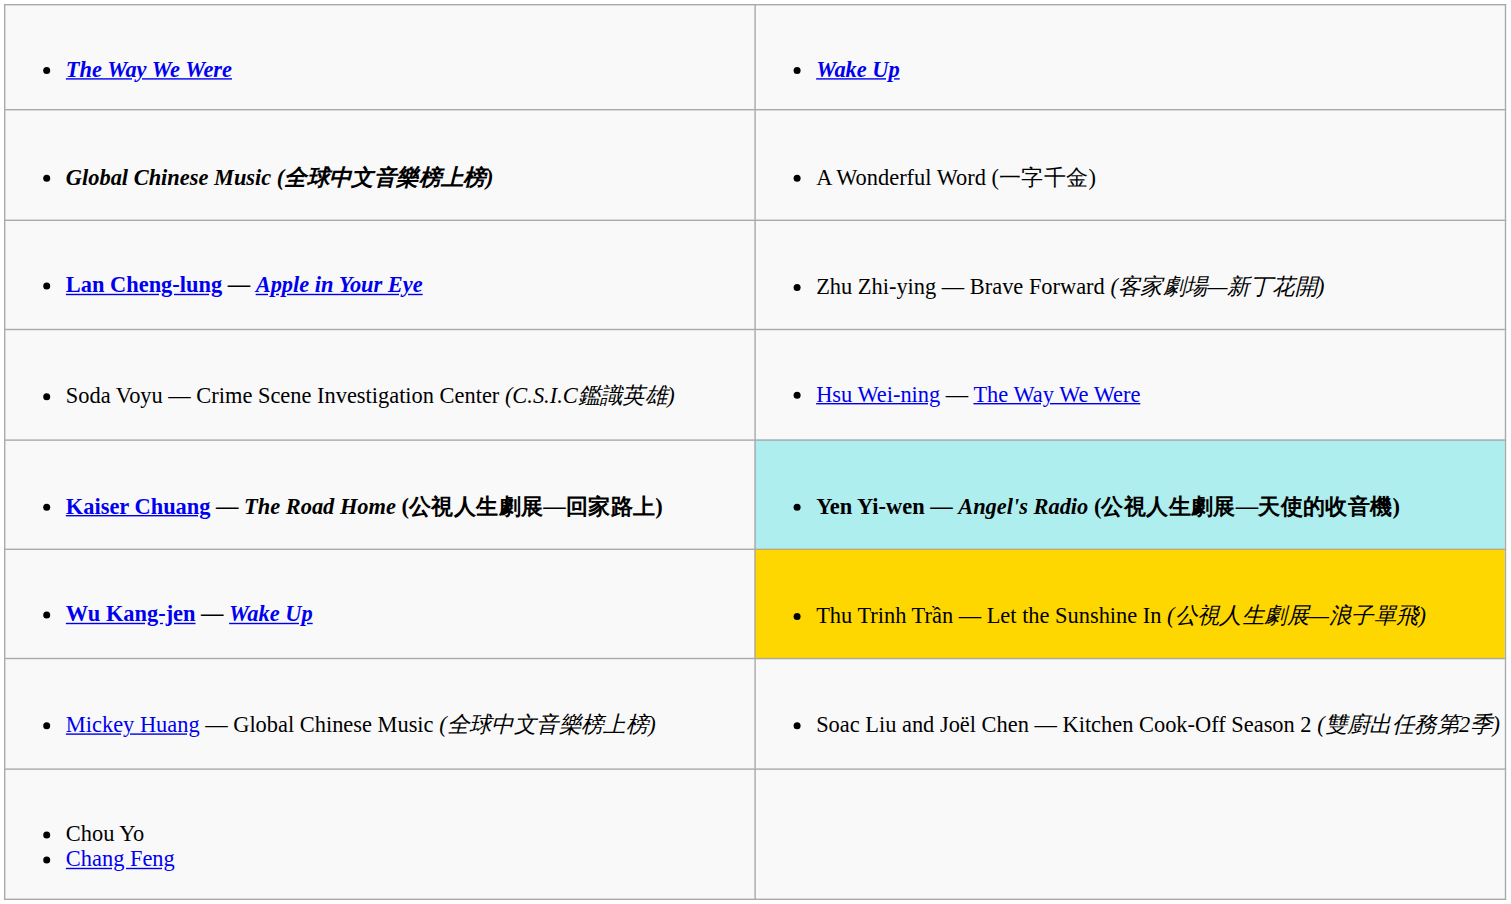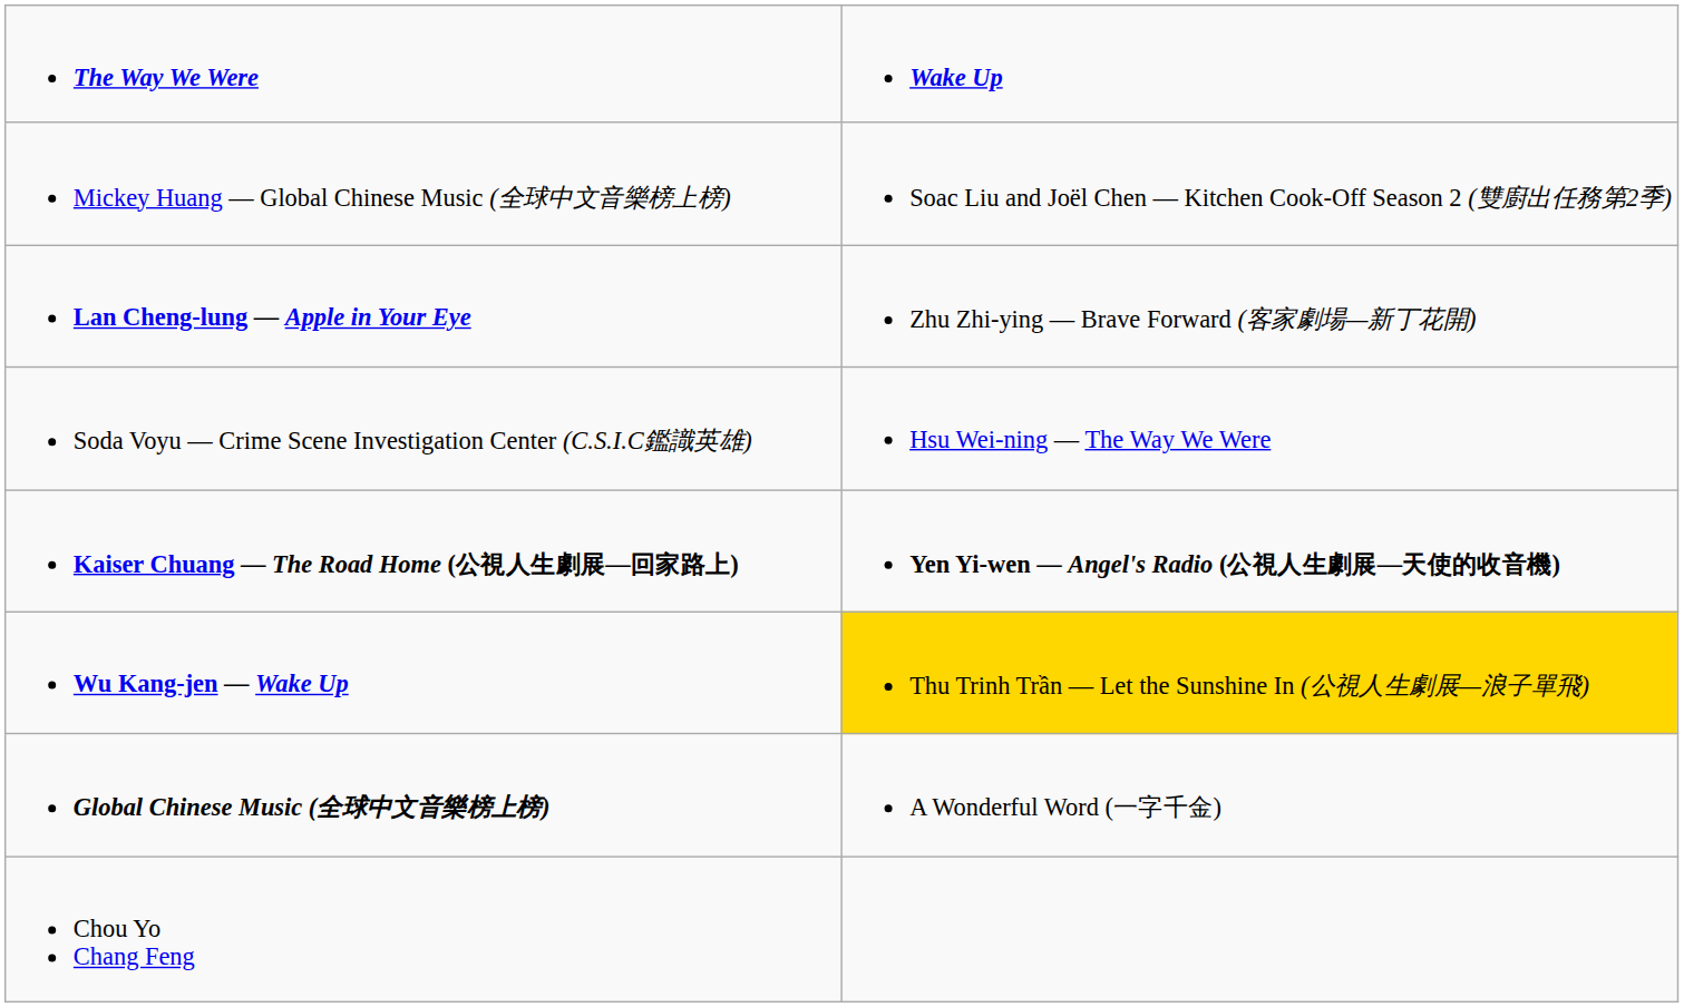rows swapped: Global Chinese Music (全球中文音樂榜上榜) <-> Mickey Huang — Global Chinese Music (全球中文音樂榜上榜)
Kaiser Chuang — The Road Home (公視人生劇展—回家路上) | column 2: paleturquoise background -> no background
